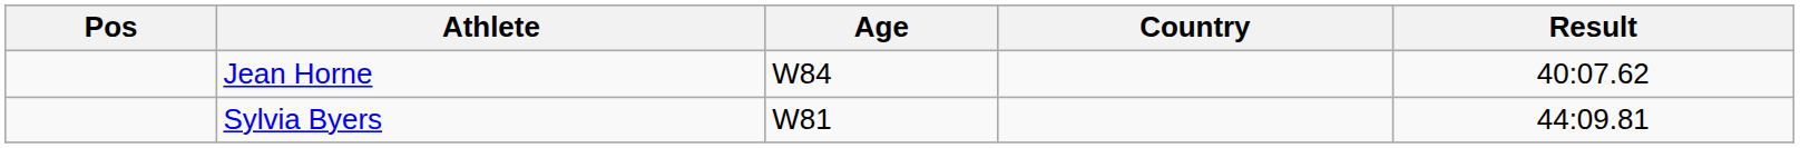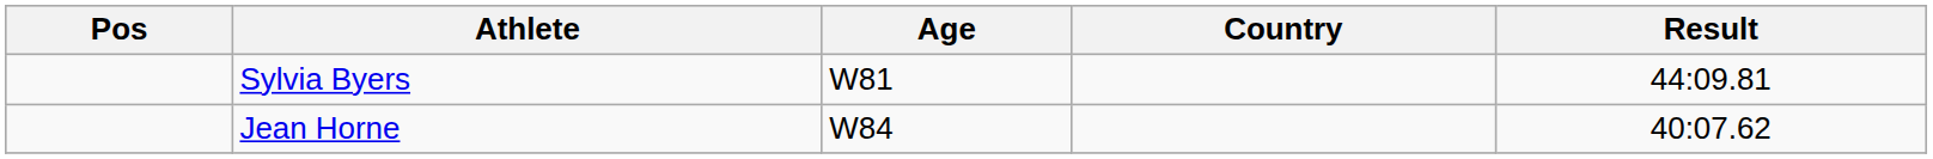rows swapped: Jean Horne <-> Sylvia Byers
